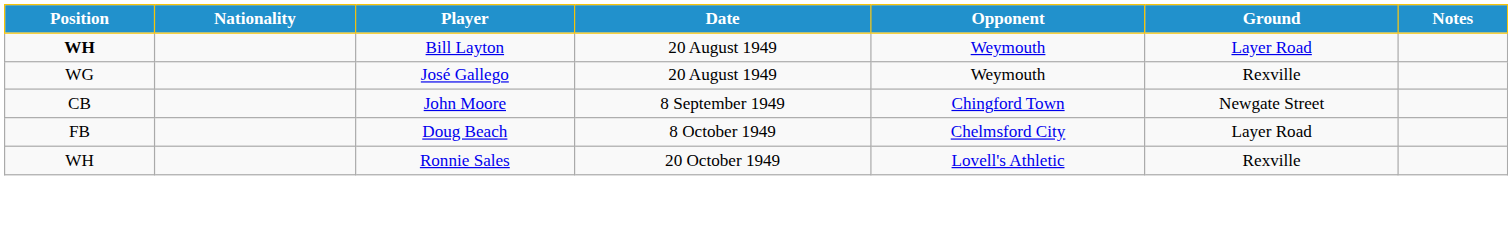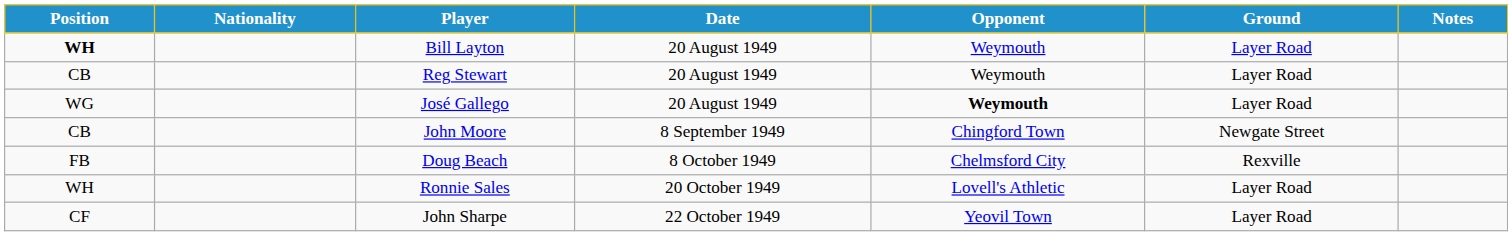+ row: CB | Reg Stewart | 20 August 1949 | Weymouth | Layer Road
José Gallego | Opponent: normal -> bold
José Gallego | Ground: Rexville -> Layer Road
Doug Beach | Ground: Layer Road -> Rexville
Ronnie Sales | Ground: Rexville -> Layer Road
+ row: CF | John Sharpe | 22 October 1949 | Yeovil Town | Layer Road
